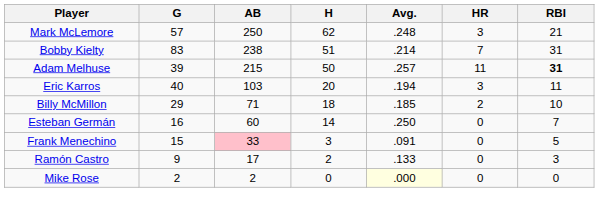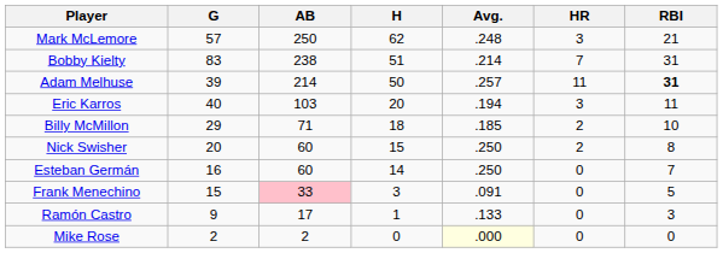Adam Melhuse | AB: 215 -> 214
+ row: Nick Swisher | 20 | 60 | 15 | .250 | 2 | 8
Ramón Castro | H: 2 -> 1
